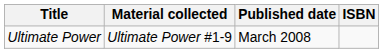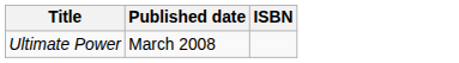- column: Material collected | Ultimate Power #1-9
